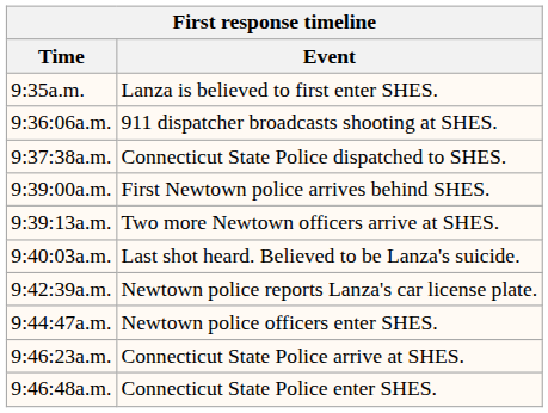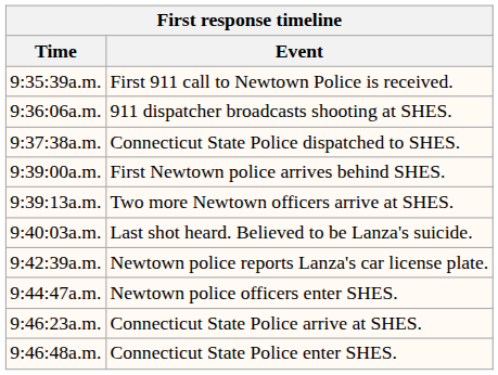- row: 9:35a.m. | Lanza is believed to first enter SHES.
+ row: 9:35:39a.m. | First 911 call to Newtown Police is received.
